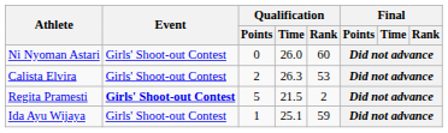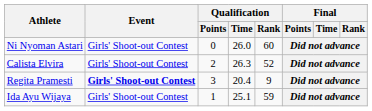Calista Elvira | Qualification / Rank: 53 -> 52
Regita Pramesti | Qualification / Points: 5 -> 3
Regita Pramesti | Qualification / Time: 21.5 -> 20.4
Regita Pramesti | Qualification / Rank: 2 -> 9
